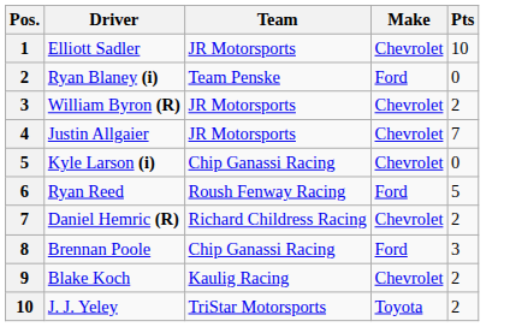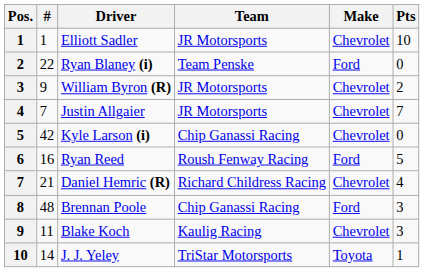+ column: # | 1 | 22 | 9 | 7 | 42 | 16 | 21 | 48 | 11 | 14
Daniel Hemric (R) | Pts: 2 -> 4
Blake Koch | Pts: 2 -> 3
J. J. Yeley | Pts: 2 -> 1
